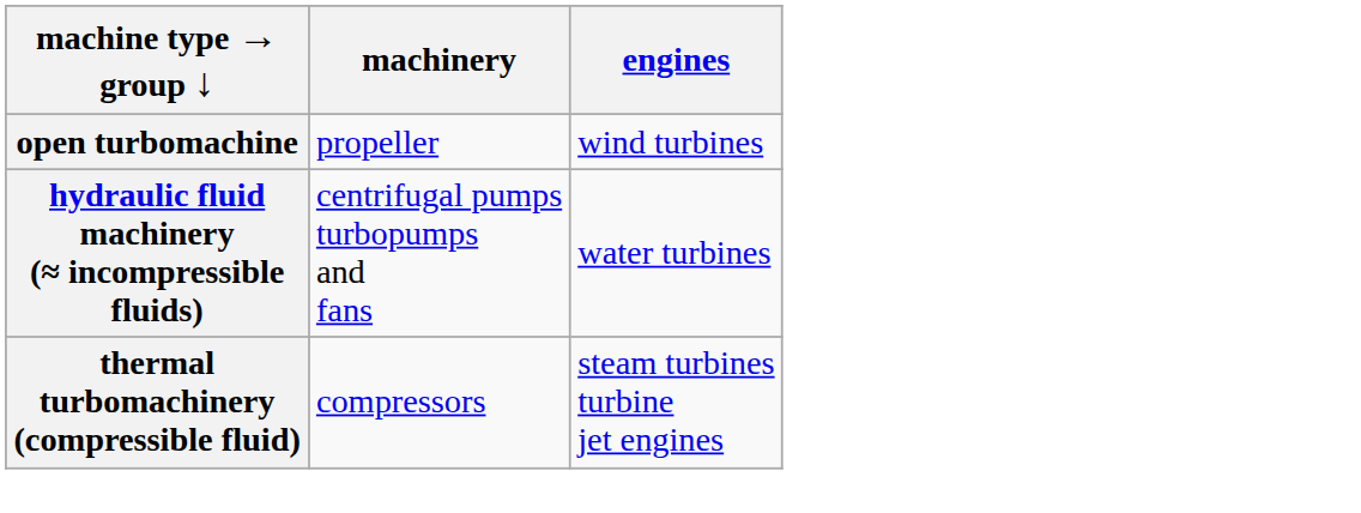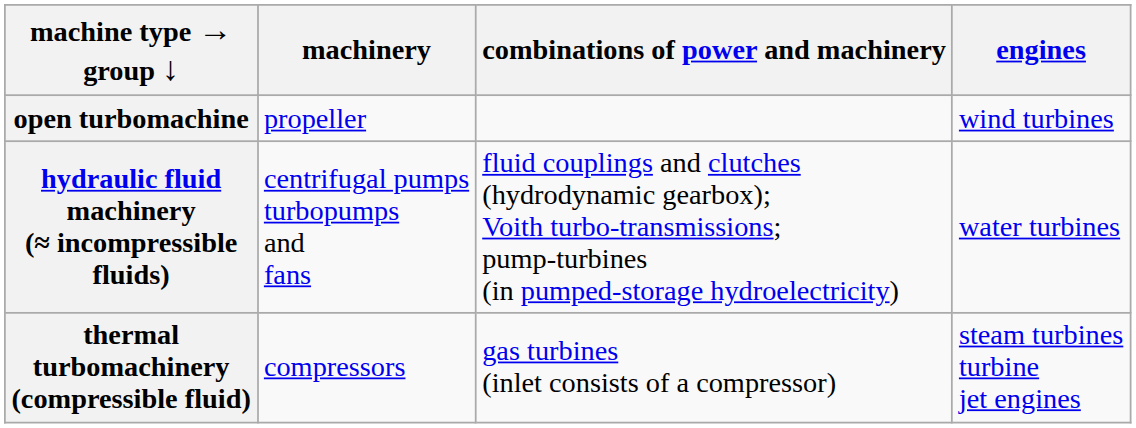+ column: combinations of power and machinery | fluid couplings and clutches (hydrodynamic gearbox); Voith turbo-transmissions; pump-turbines (in pumped-storage hydroelectricity) | gas turbines (inlet consists of a compressor)
